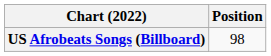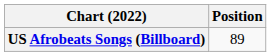US Afrobeats Songs (Billboard) | Position: 98 -> 89
